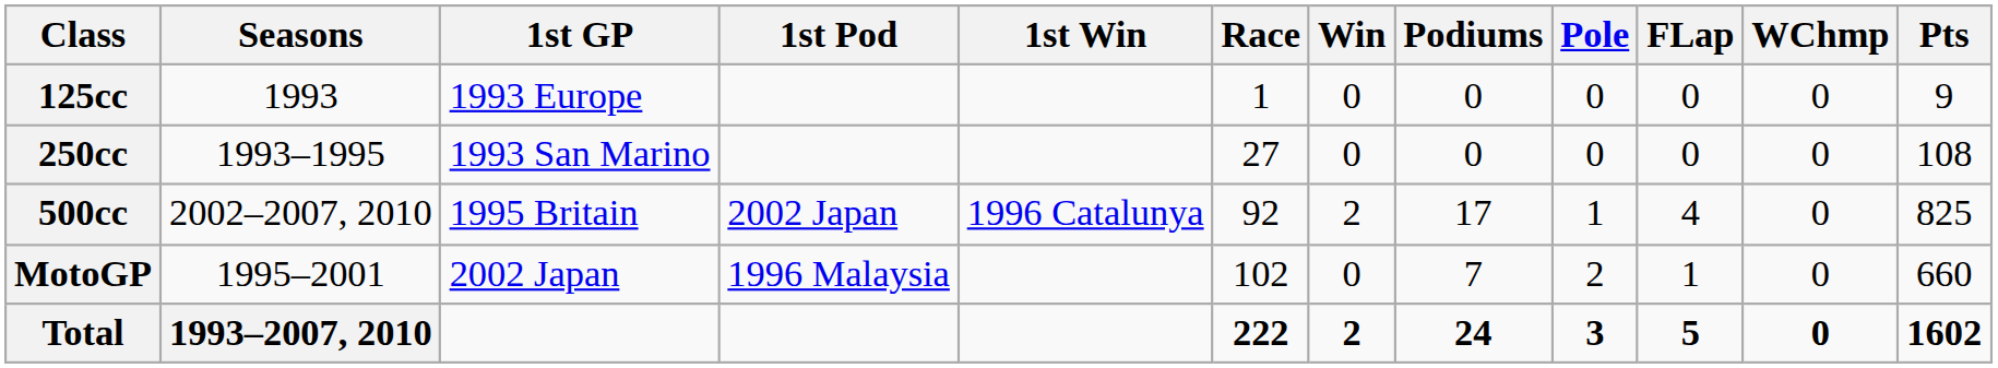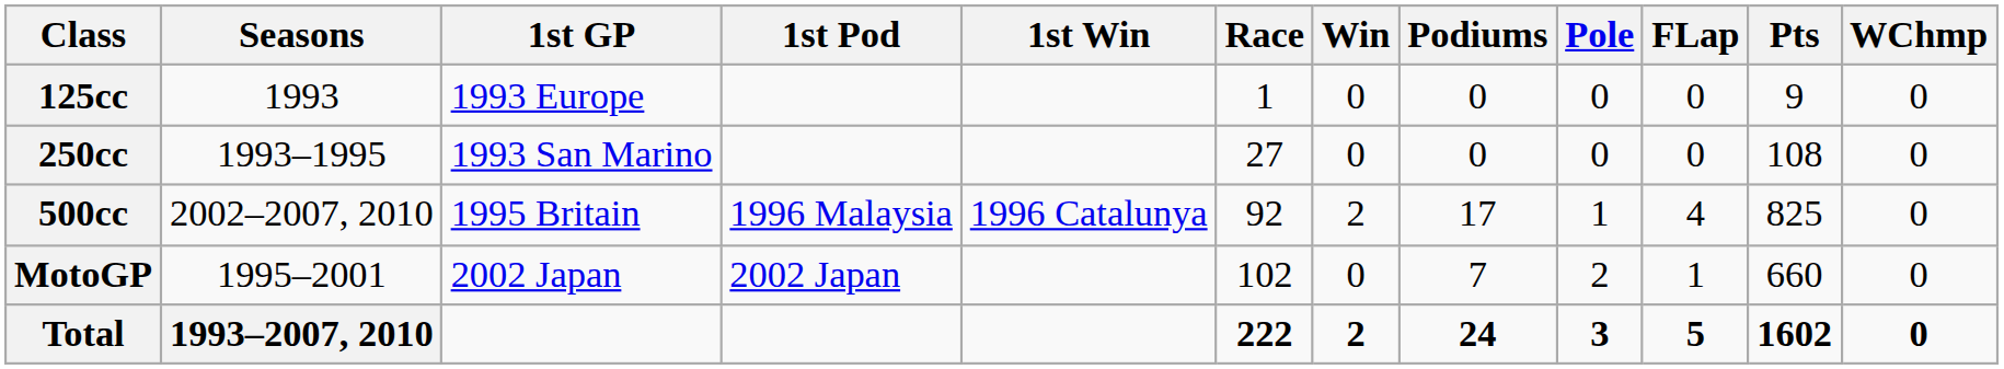columns swapped: Pts <-> WChmp
500cc | 1st Pod: 2002 Japan -> 1996 Malaysia
MotoGP | 1st Pod: 1996 Malaysia -> 2002 Japan
